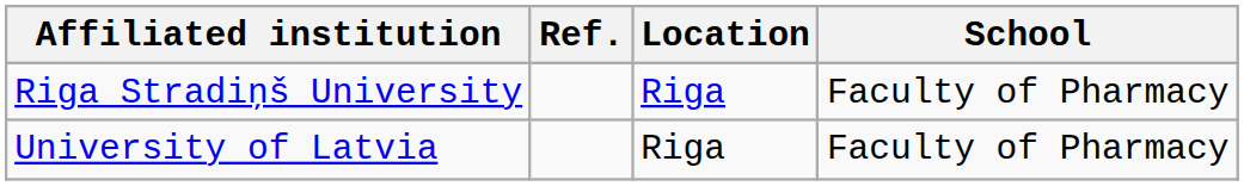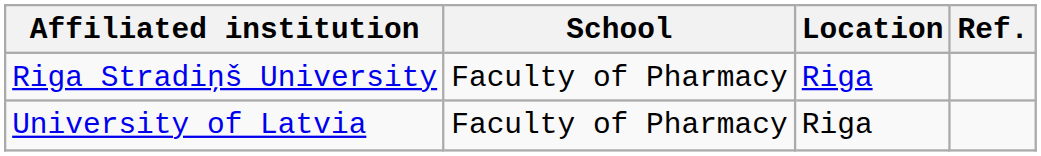columns swapped: School <-> Ref.
